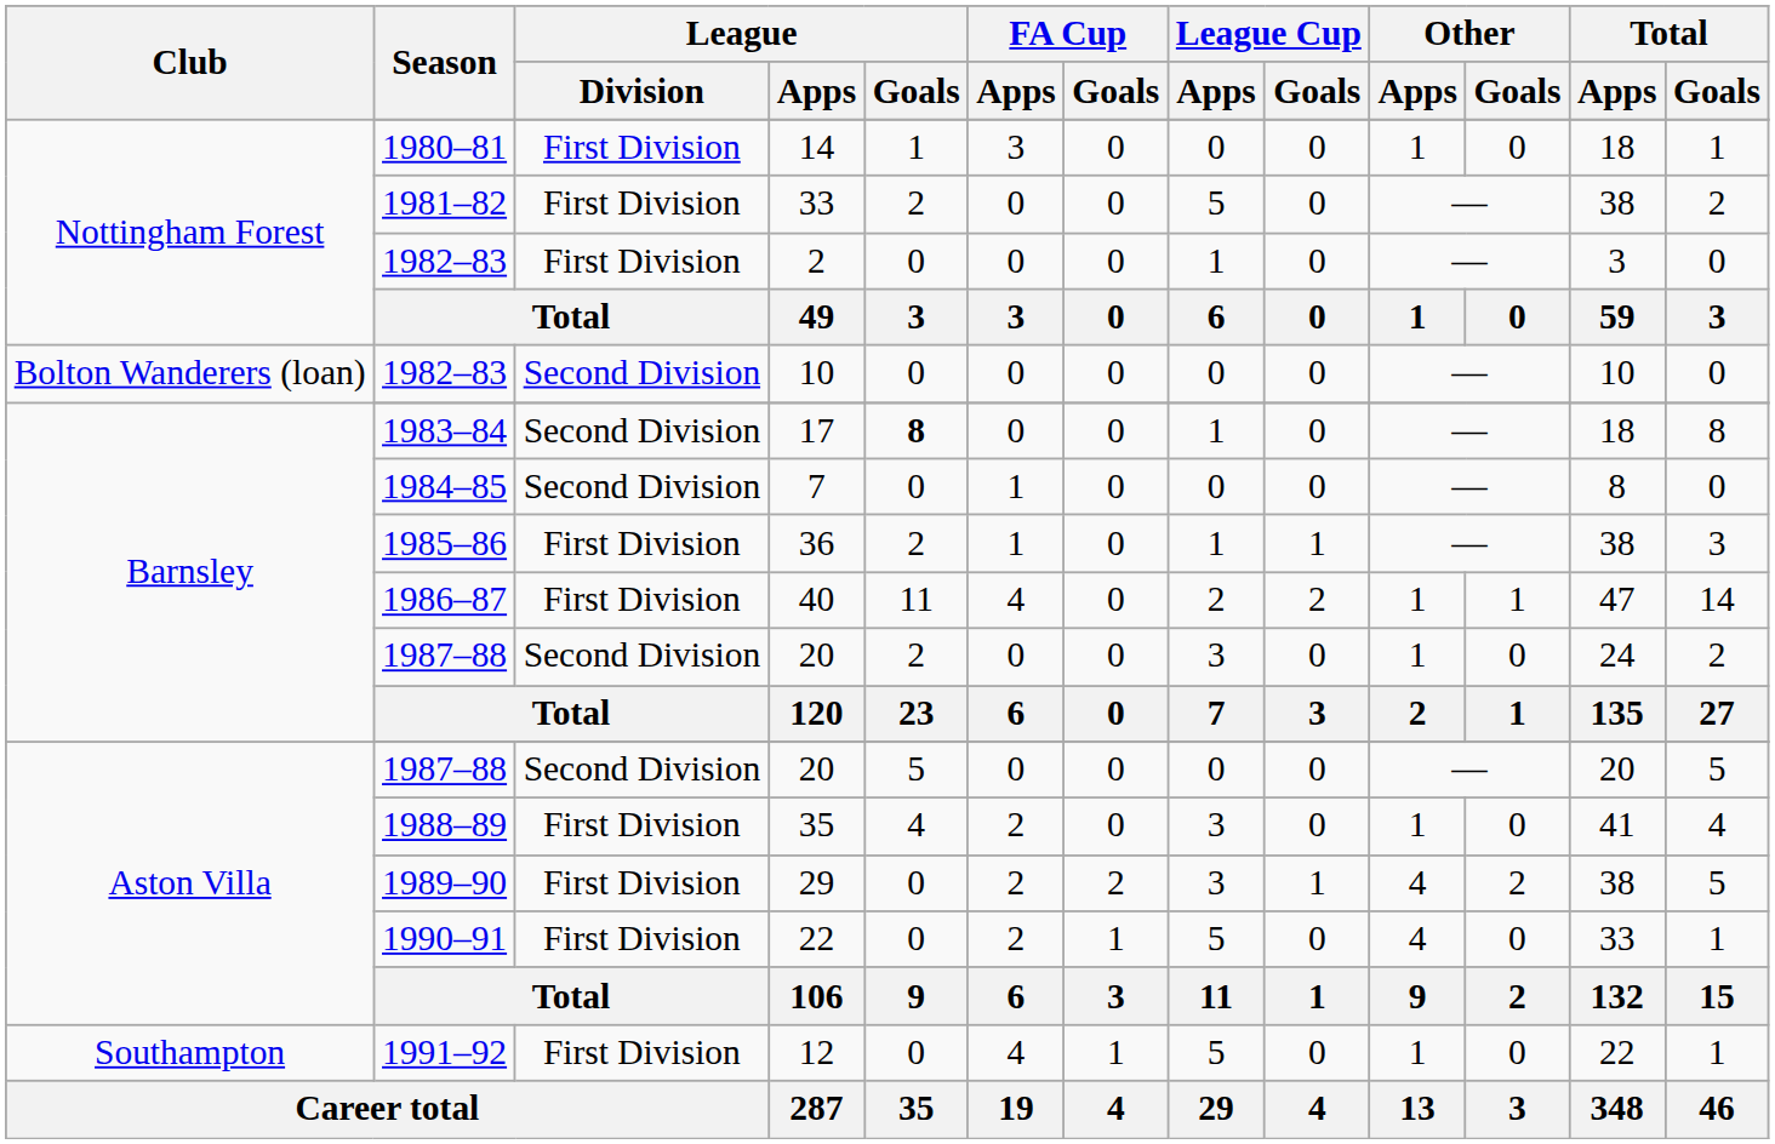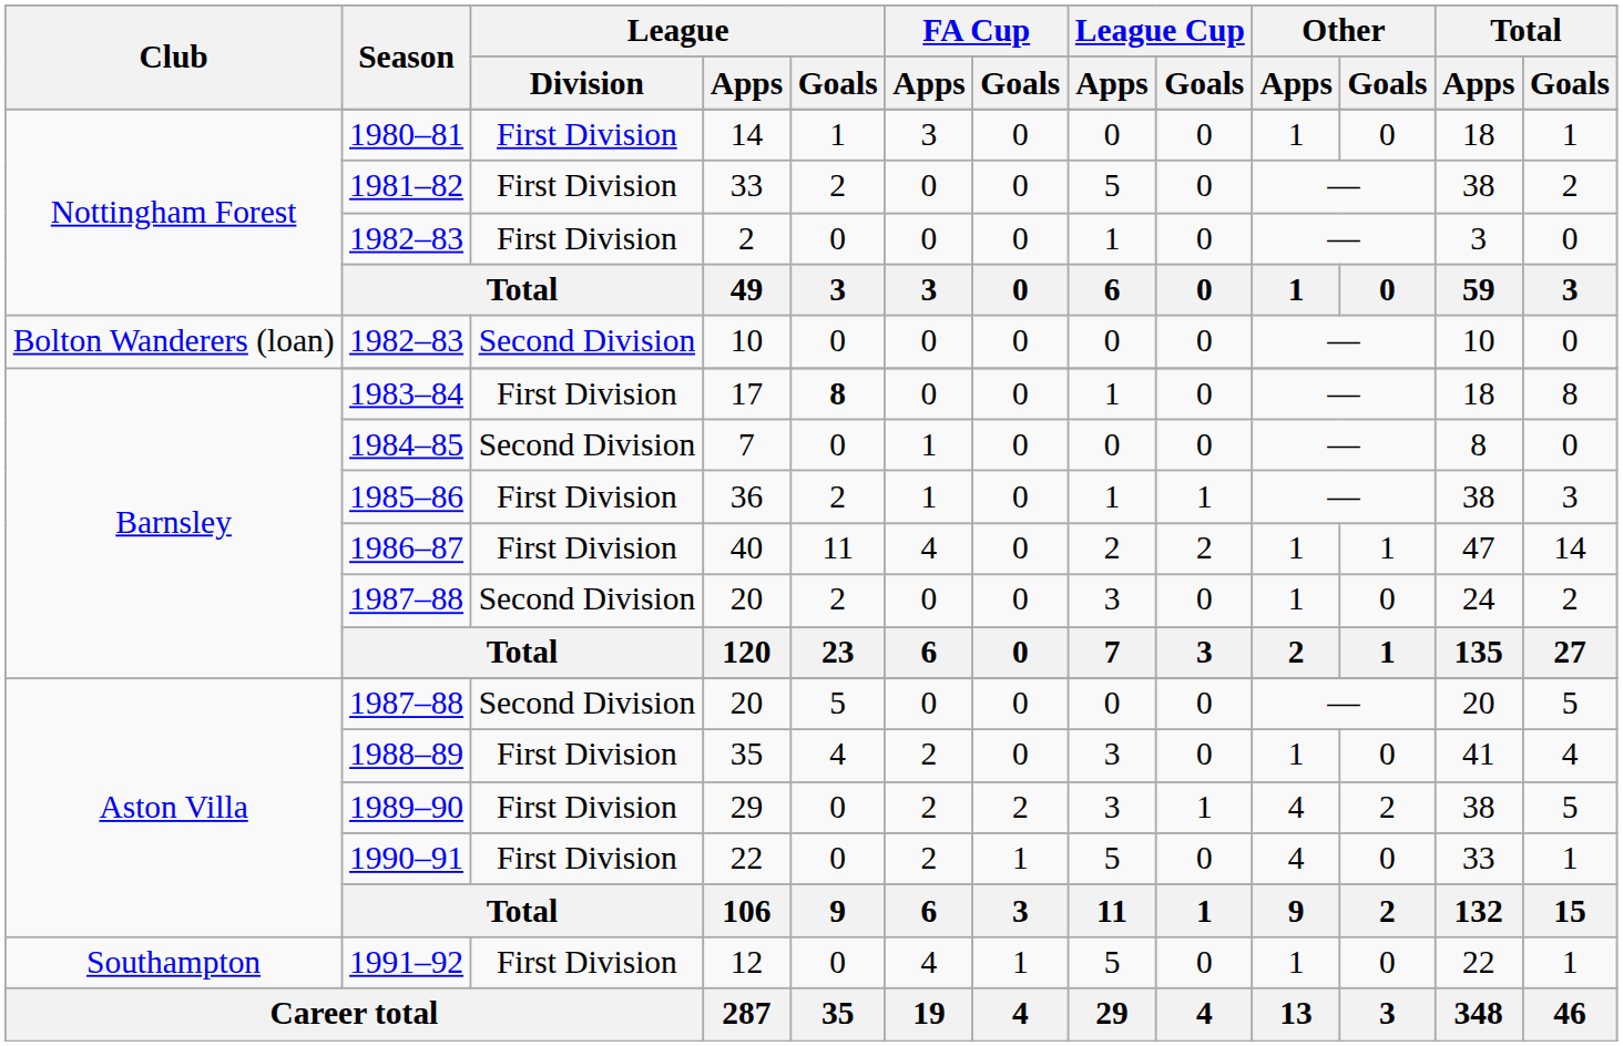17 | League / Division: Second Division -> First Division
